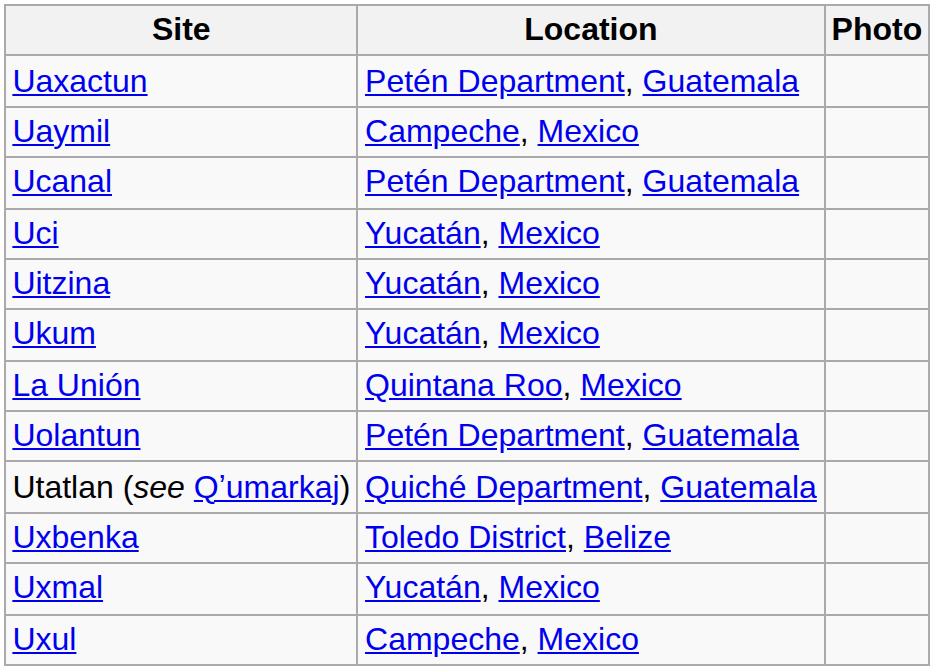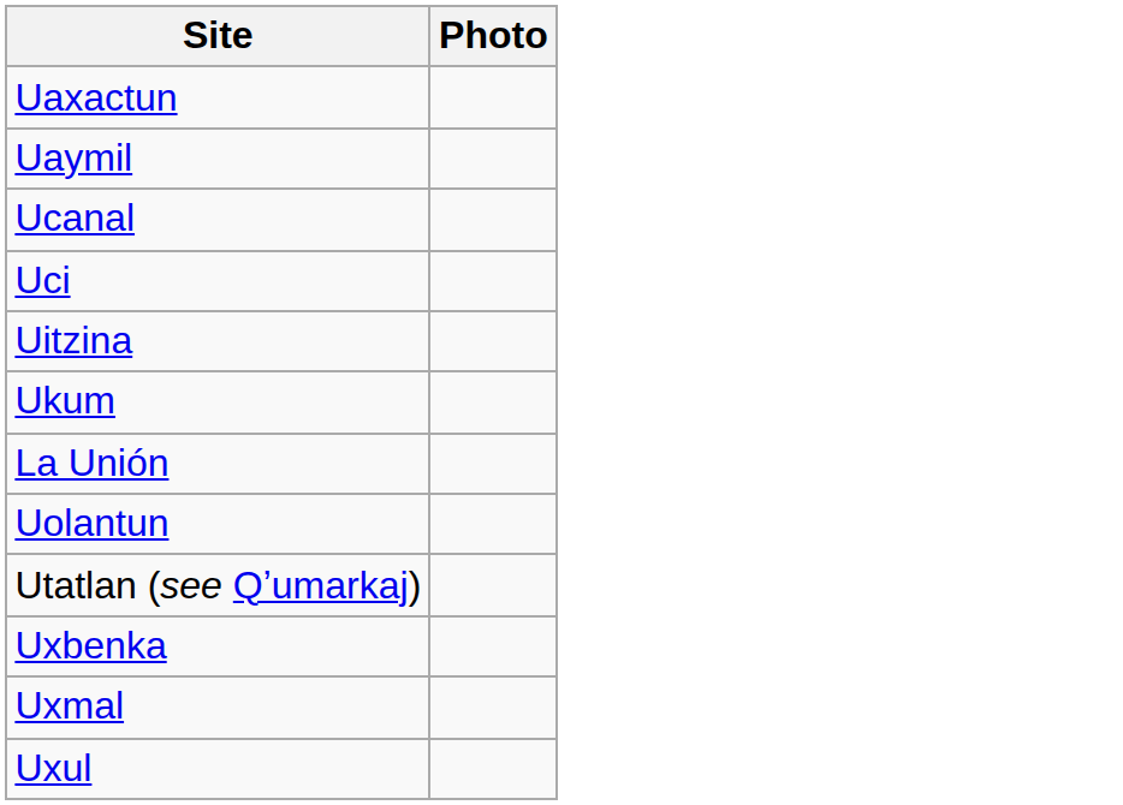- column: Location | Petén Department, Guatemala | Campeche, Mexico | Petén Department, Guatemala | Yucatán, Mexico | Yucatán, Mexico | Yucatán, Mexico | Quintana Roo, Mexico | Petén Department, Guatemala | Quiché Department, Guatemala | Toledo District, Belize | Yucatán, Mexico | Campeche, Mexico
